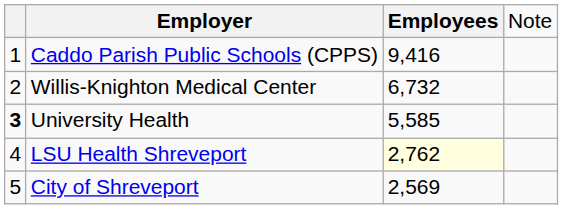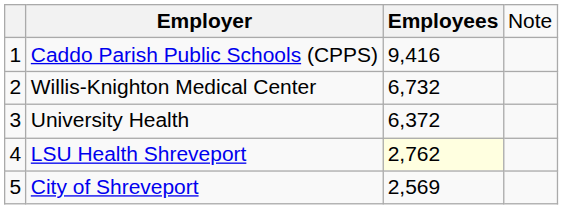University Health | column 1: bold -> normal
University Health | column 3: 5,585 -> 6,372
